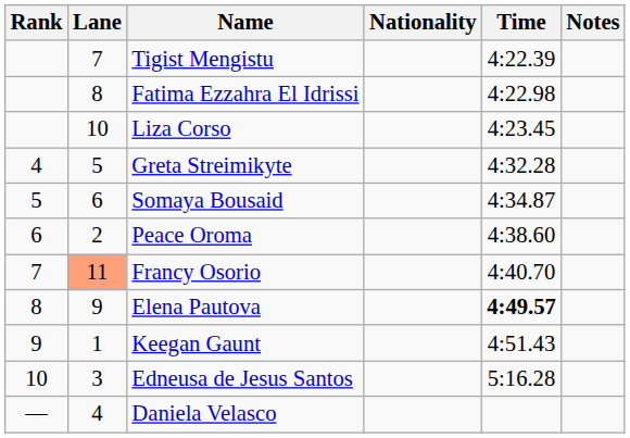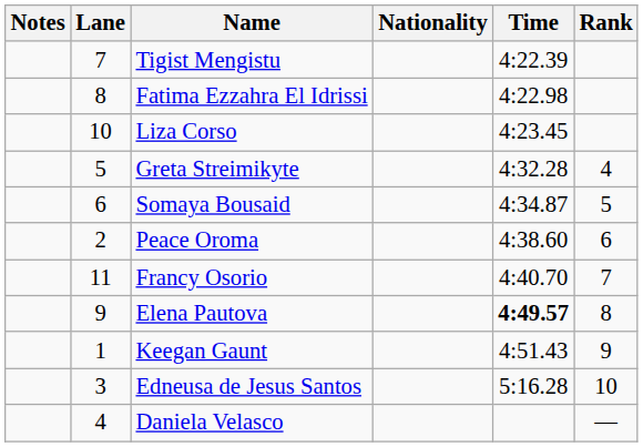columns swapped: Rank <-> Notes
Francy Osorio | Lane: lightsalmon background -> no background
